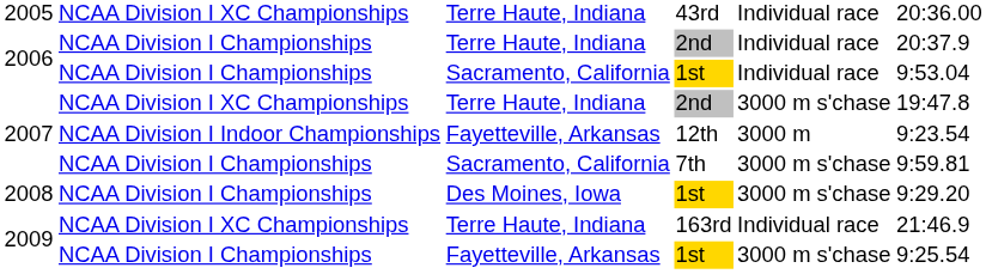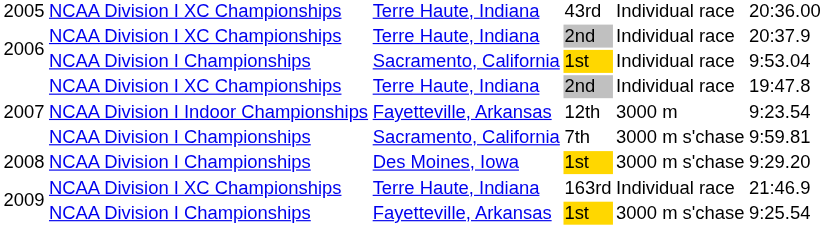2006 / 2nd | column 2: NCAA Division I Championships -> NCAA Division I XC Championships
2007 / 2nd | column 5: 3000 m s'chase -> Individual race
